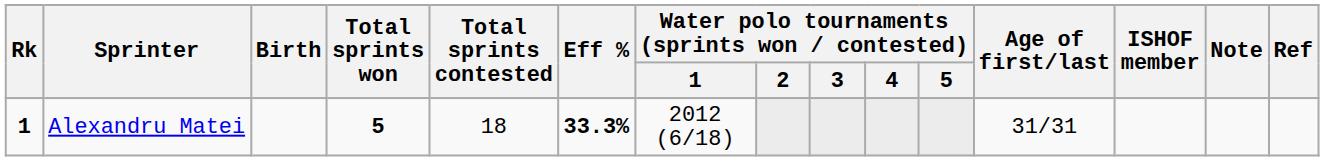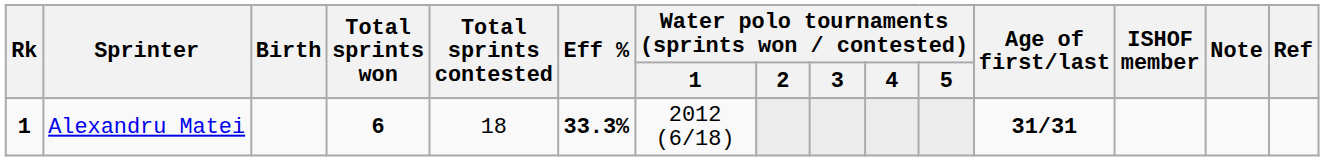Alexandru Matei | Total sprints won: 5 -> 6
Alexandru Matei | Age of first/last: normal -> bold
